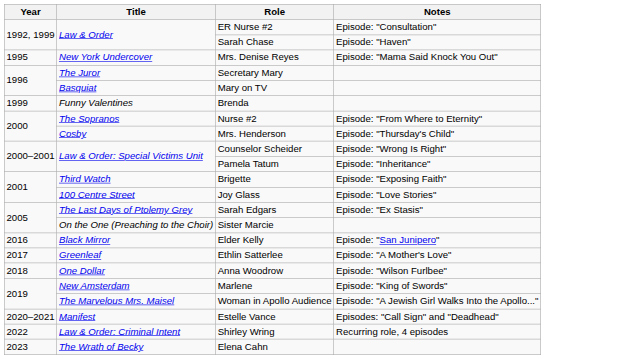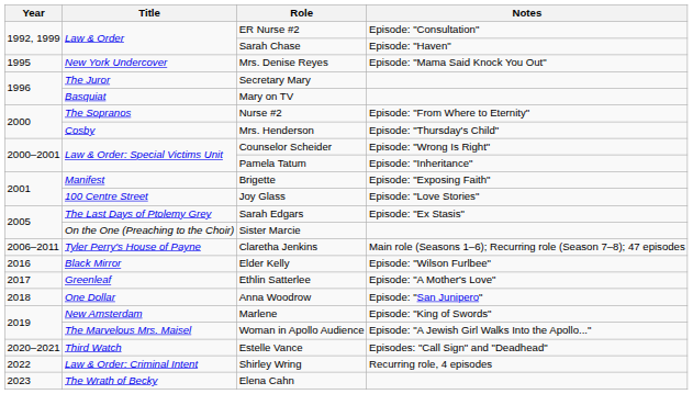- row: 1999 | Funny Valentines | Brenda
Brigette | Title: Third Watch -> Manifest
+ row: 2006–2011 | Tyler Perry's House of Payne | Claretha Jenkins | Main role (Seasons 1–6); Recurring role (Season 7–8); 47 episodes
Elder Kelly | Notes: Episode: "San Junipero" -> Episode: "Wilson Furlbee"
Anna Woodrow | Notes: Episode: "Wilson Furlbee" -> Episode: "San Junipero"
Estelle Vance | Title: Manifest -> Third Watch
